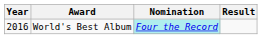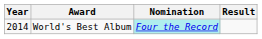World's Best Album | Year: 2016 -> 2014
